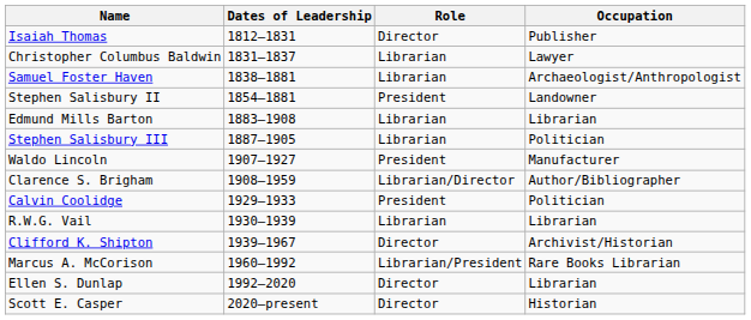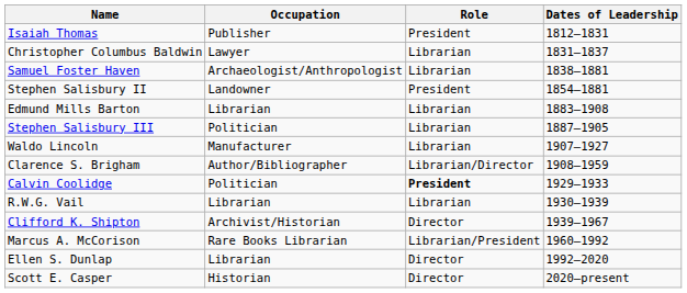columns swapped: Dates of Leadership <-> Occupation
Isaiah Thomas | Role: Director -> President
Waldo Lincoln | Role: President -> Librarian
Calvin Coolidge | Role: normal -> bold
